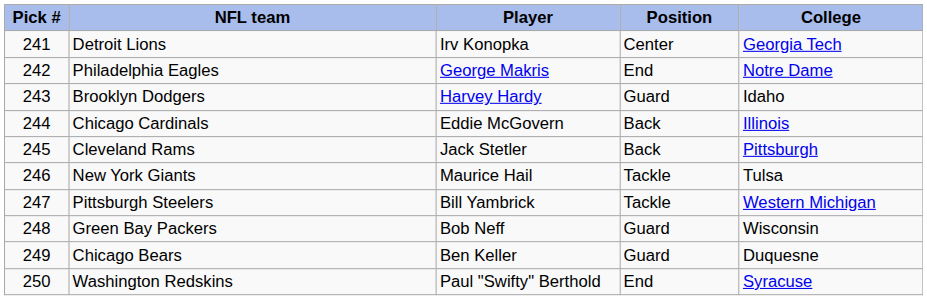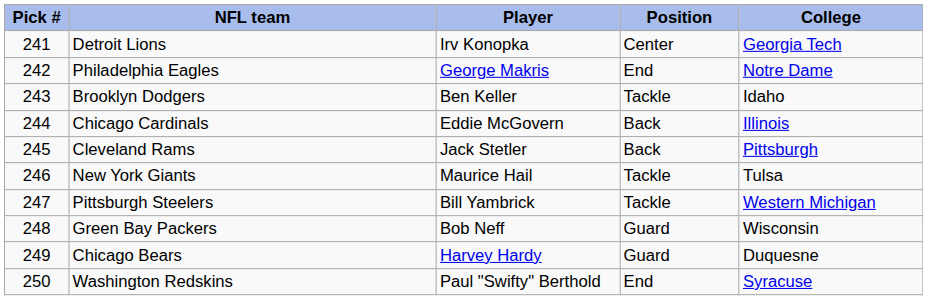Brooklyn Dodgers | Player: Harvey Hardy -> Ben Keller
Brooklyn Dodgers | Position: Guard -> Tackle
Chicago Bears | Player: Ben Keller -> Harvey Hardy
